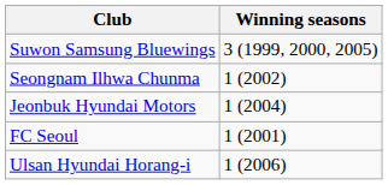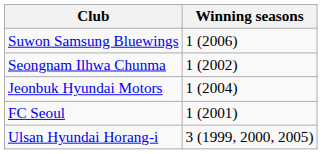Suwon Samsung Bluewings | Winning seasons: 3 (1999, 2000, 2005) -> 1 (2006)
Ulsan Hyundai Horang-i | Winning seasons: 1 (2006) -> 3 (1999, 2000, 2005)
